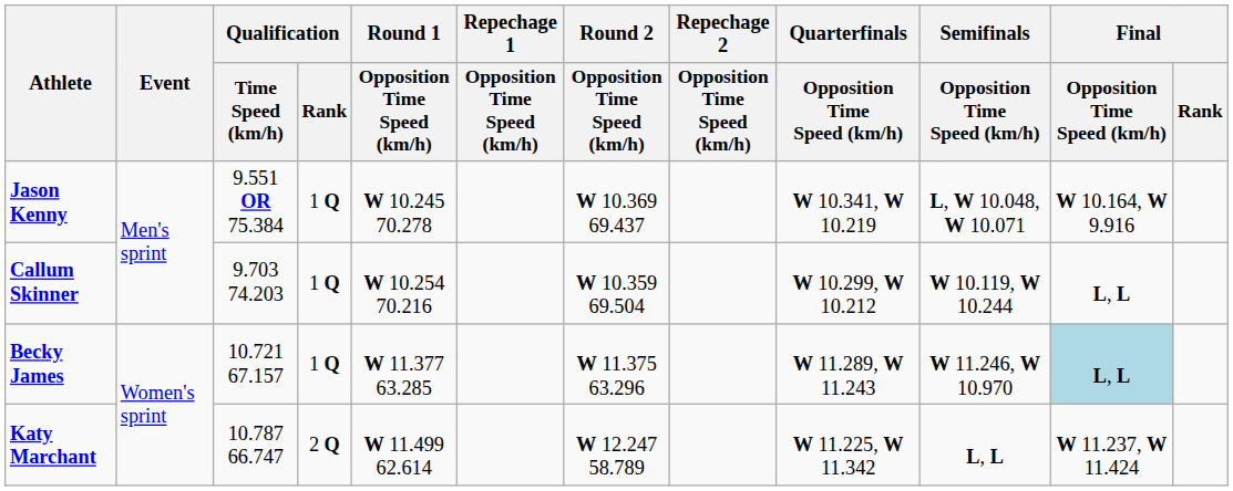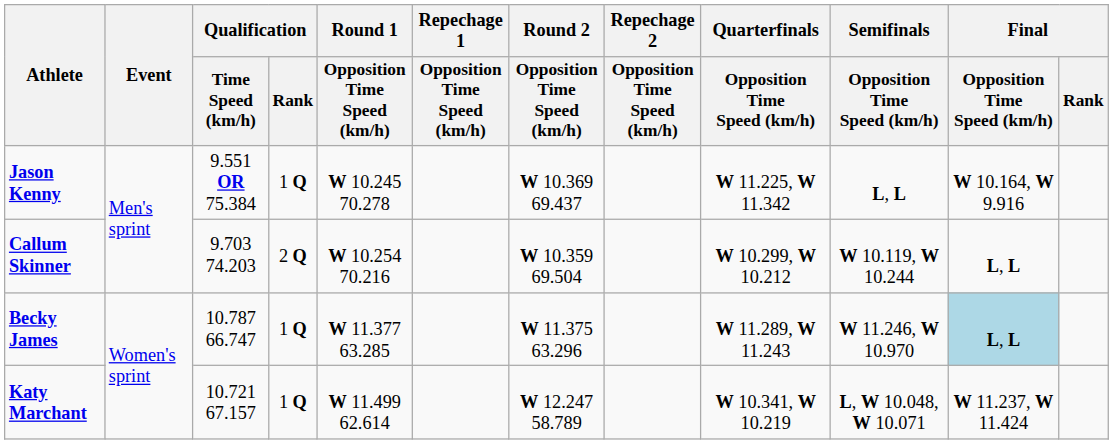Jason Kenny | Quarterfinals / Opposition Time Speed (km/h): W 10.341, W 10.219 -> W 11.225, W 11.342
Jason Kenny | Semifinals / Opposition Time Speed (km/h): L, W 10.048, W 10.071 -> L, L
Callum Skinner | Qualification / Rank: 1 Q -> 2 Q
Becky James | Qualification / Time Speed (km/h): 10.721 67.157 -> 10.787 66.747
Katy Marchant | Qualification / Time Speed (km/h): 10.787 66.747 -> 10.721 67.157
Katy Marchant | Qualification / Rank: 2 Q -> 1 Q
Katy Marchant | Quarterfinals / Opposition Time Speed (km/h): W 11.225, W 11.342 -> W 10.341, W 10.219
Katy Marchant | Semifinals / Opposition Time Speed (km/h): L, L -> L, W 10.048, W 10.071
